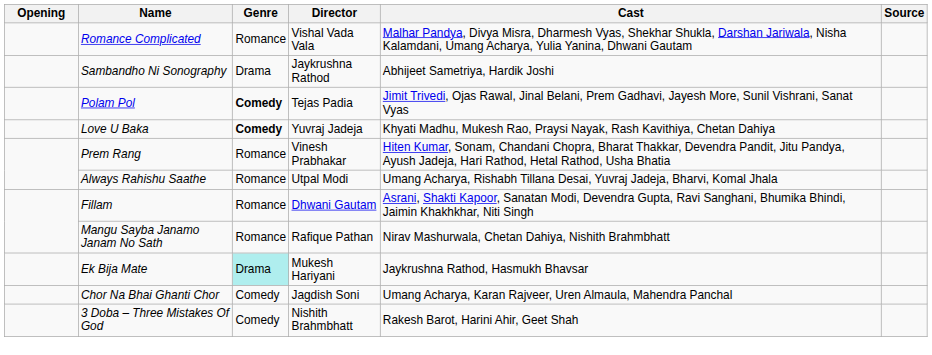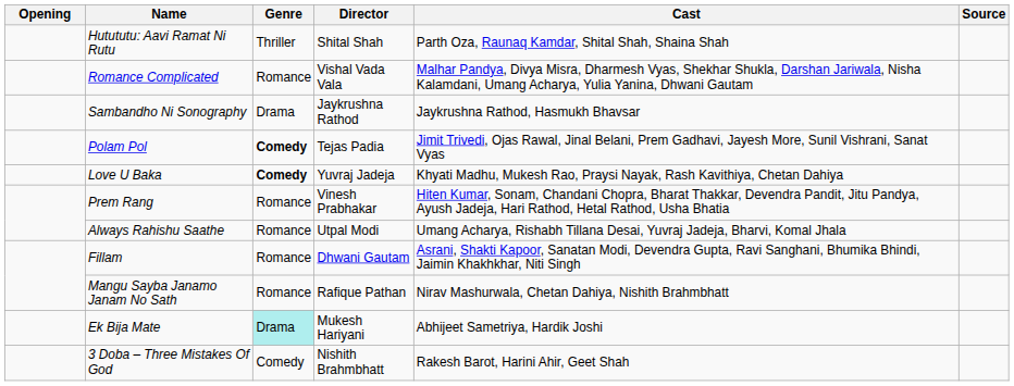+ row: Hutututu: Aavi Ramat Ni Rutu | Thriller | Shital Shah | Parth Oza, Raunaq Kamdar, Shital Shah, Shaina Shah
Sambandho Ni Sonography | Cast: Abhijeet Sametriya, Hardik Joshi -> Jaykrushna Rathod, Hasmukh Bhavsar
Ek Bija Mate | Cast: Jaykrushna Rathod, Hasmukh Bhavsar -> Abhijeet Sametriya, Hardik Joshi
- row: Chor Na Bhai Ghanti Chor | Comedy | Jagdish Soni | Umang Acharya, Karan Rajveer, Uren Almaula, Mahendra Panchal
